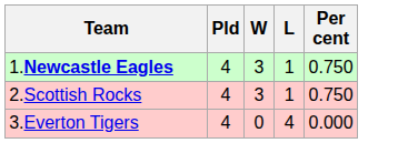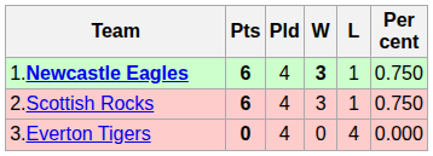+ column: Pts | 6 | 6 | 0
1.Newcastle Eagles | W: normal -> bold
